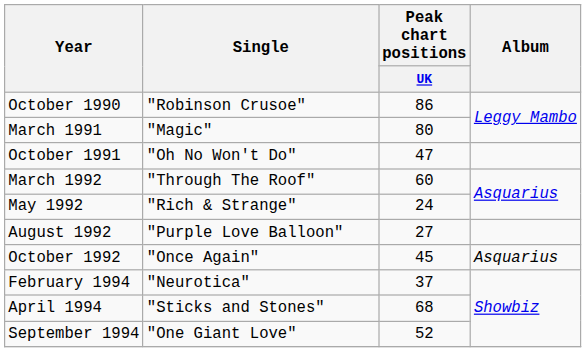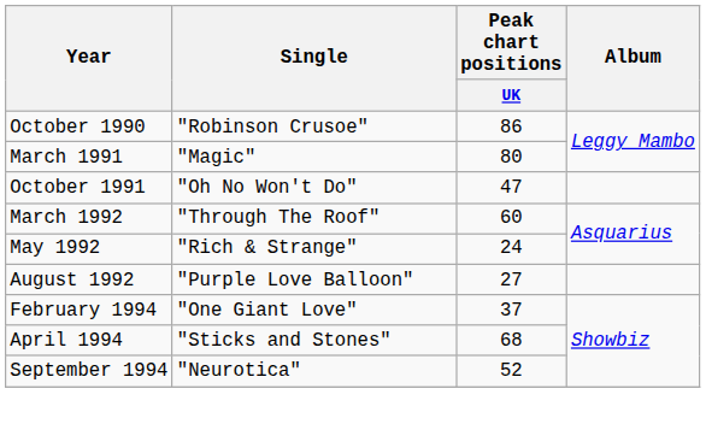- row: October 1992 | "Once Again" | 45 | Asquarius
February 1994 | Single: "Neurotica" -> "One Giant Love"
September 1994 | Single: "One Giant Love" -> "Neurotica"
